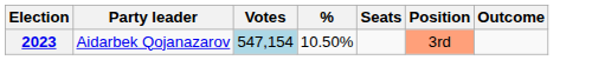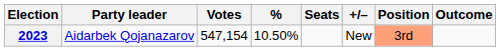+ column: +/– | New
2023 | Votes: lightblue background -> no background
